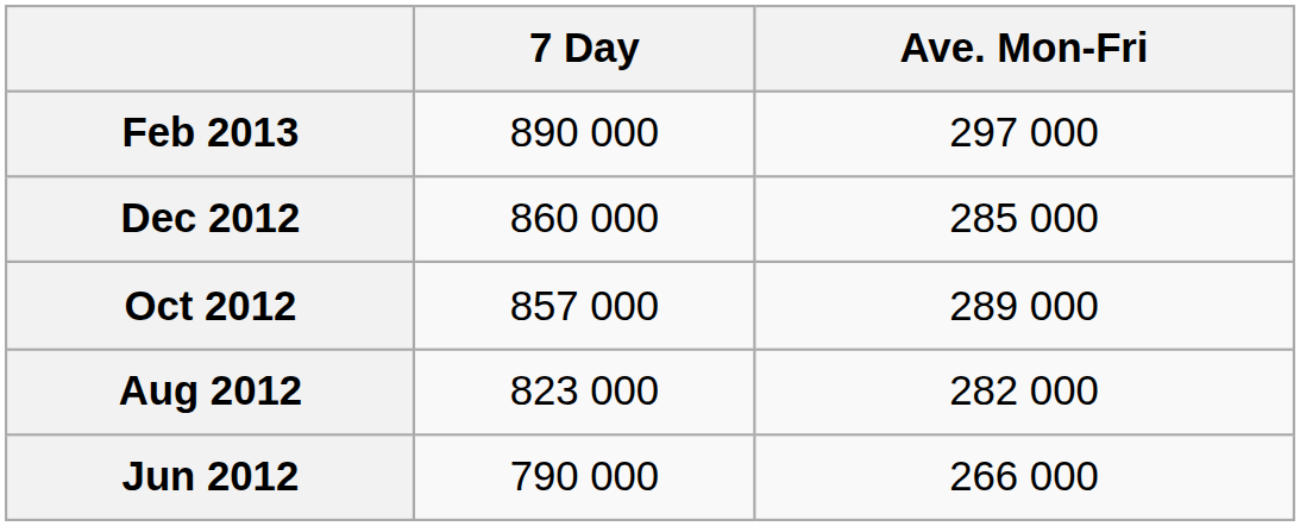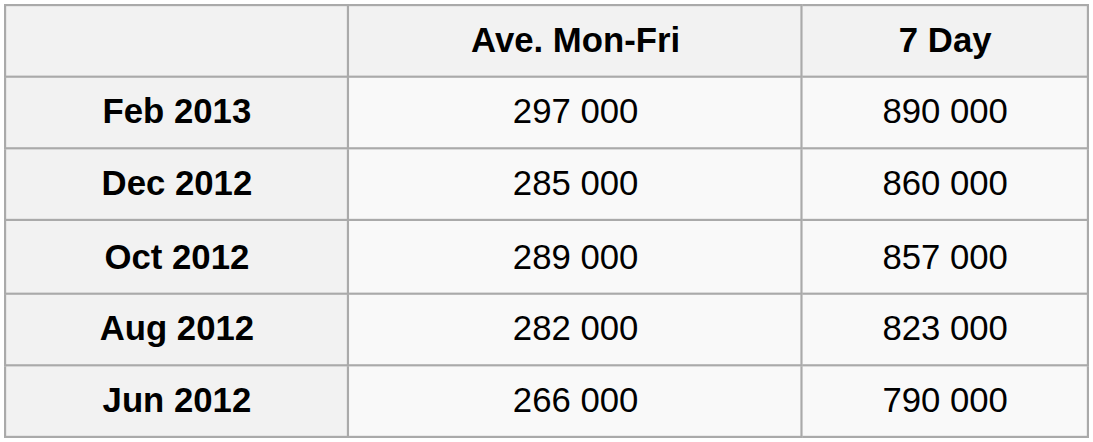columns swapped: 7 Day <-> Ave. Mon-Fri
